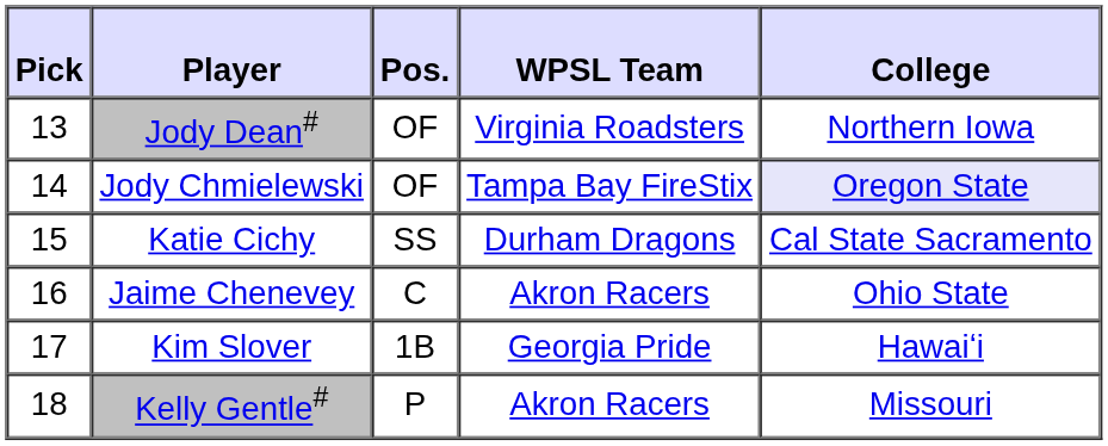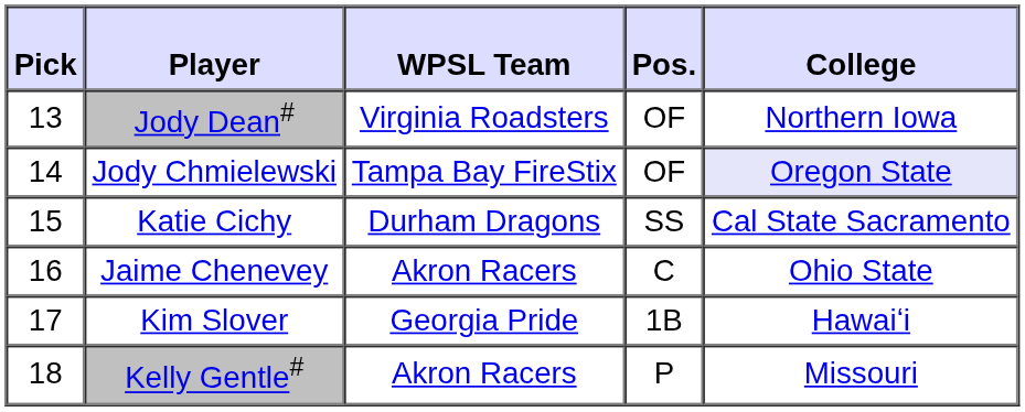columns swapped: Pos. <-> WPSL Team
